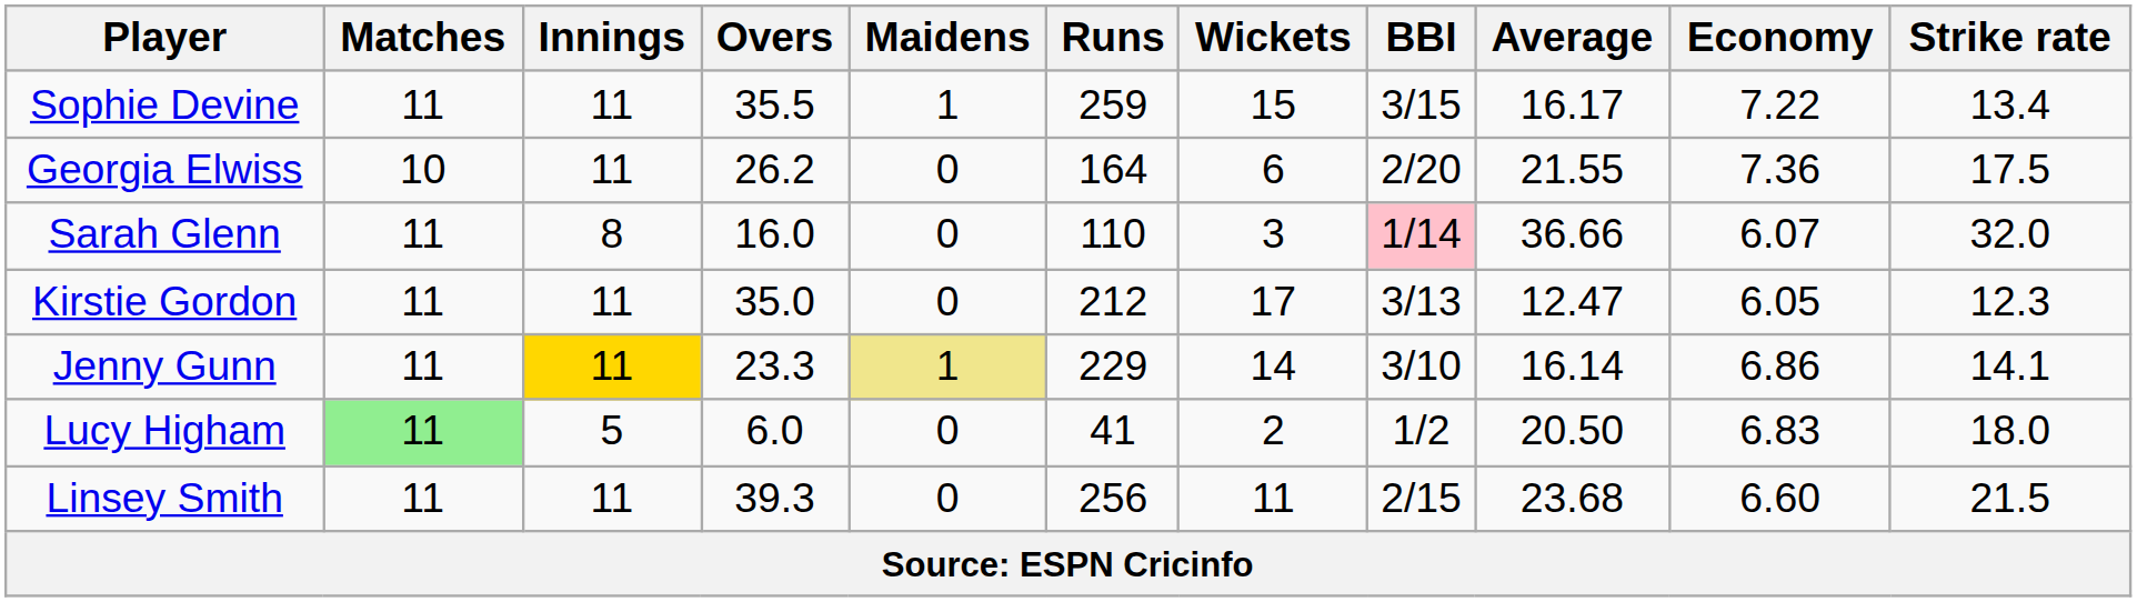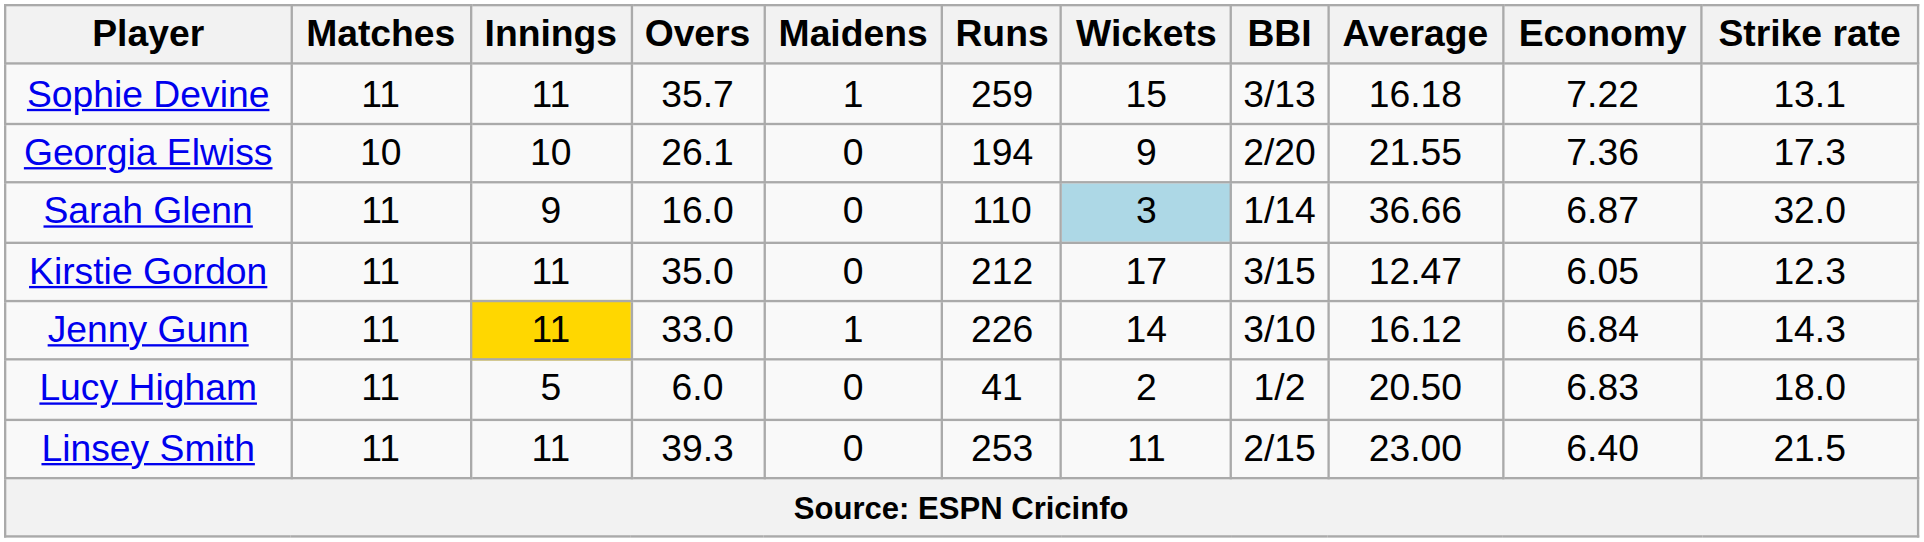Sophie Devine | Overs: 35.5 -> 35.7
Sophie Devine | BBI: 3/15 -> 3/13
Sophie Devine | Average: 16.17 -> 16.18
Sophie Devine | Strike rate: 13.4 -> 13.1
Georgia Elwiss | Innings: 11 -> 10
Georgia Elwiss | Overs: 26.2 -> 26.1
Georgia Elwiss | Runs: 164 -> 194
Georgia Elwiss | Wickets: 6 -> 9
Georgia Elwiss | Strike rate: 17.5 -> 17.3
Sarah Glenn | Innings: 8 -> 9
Sarah Glenn | Wickets: no background -> lightblue background
Sarah Glenn | BBI: pink background -> no background
Sarah Glenn | Economy: 6.07 -> 6.87
Kirstie Gordon | BBI: 3/13 -> 3/15
Jenny Gunn | Overs: 23.3 -> 33.0
Jenny Gunn | Maidens: khaki background -> no background
Jenny Gunn | Runs: 229 -> 226
Jenny Gunn | Average: 16.14 -> 16.12
Jenny Gunn | Economy: 6.86 -> 6.84
Jenny Gunn | Strike rate: 14.1 -> 14.3
Lucy Higham | Matches: lightgreen background -> no background
Linsey Smith | Runs: 256 -> 253
Linsey Smith | Average: 23.68 -> 23.00
Linsey Smith | Economy: 6.60 -> 6.40
